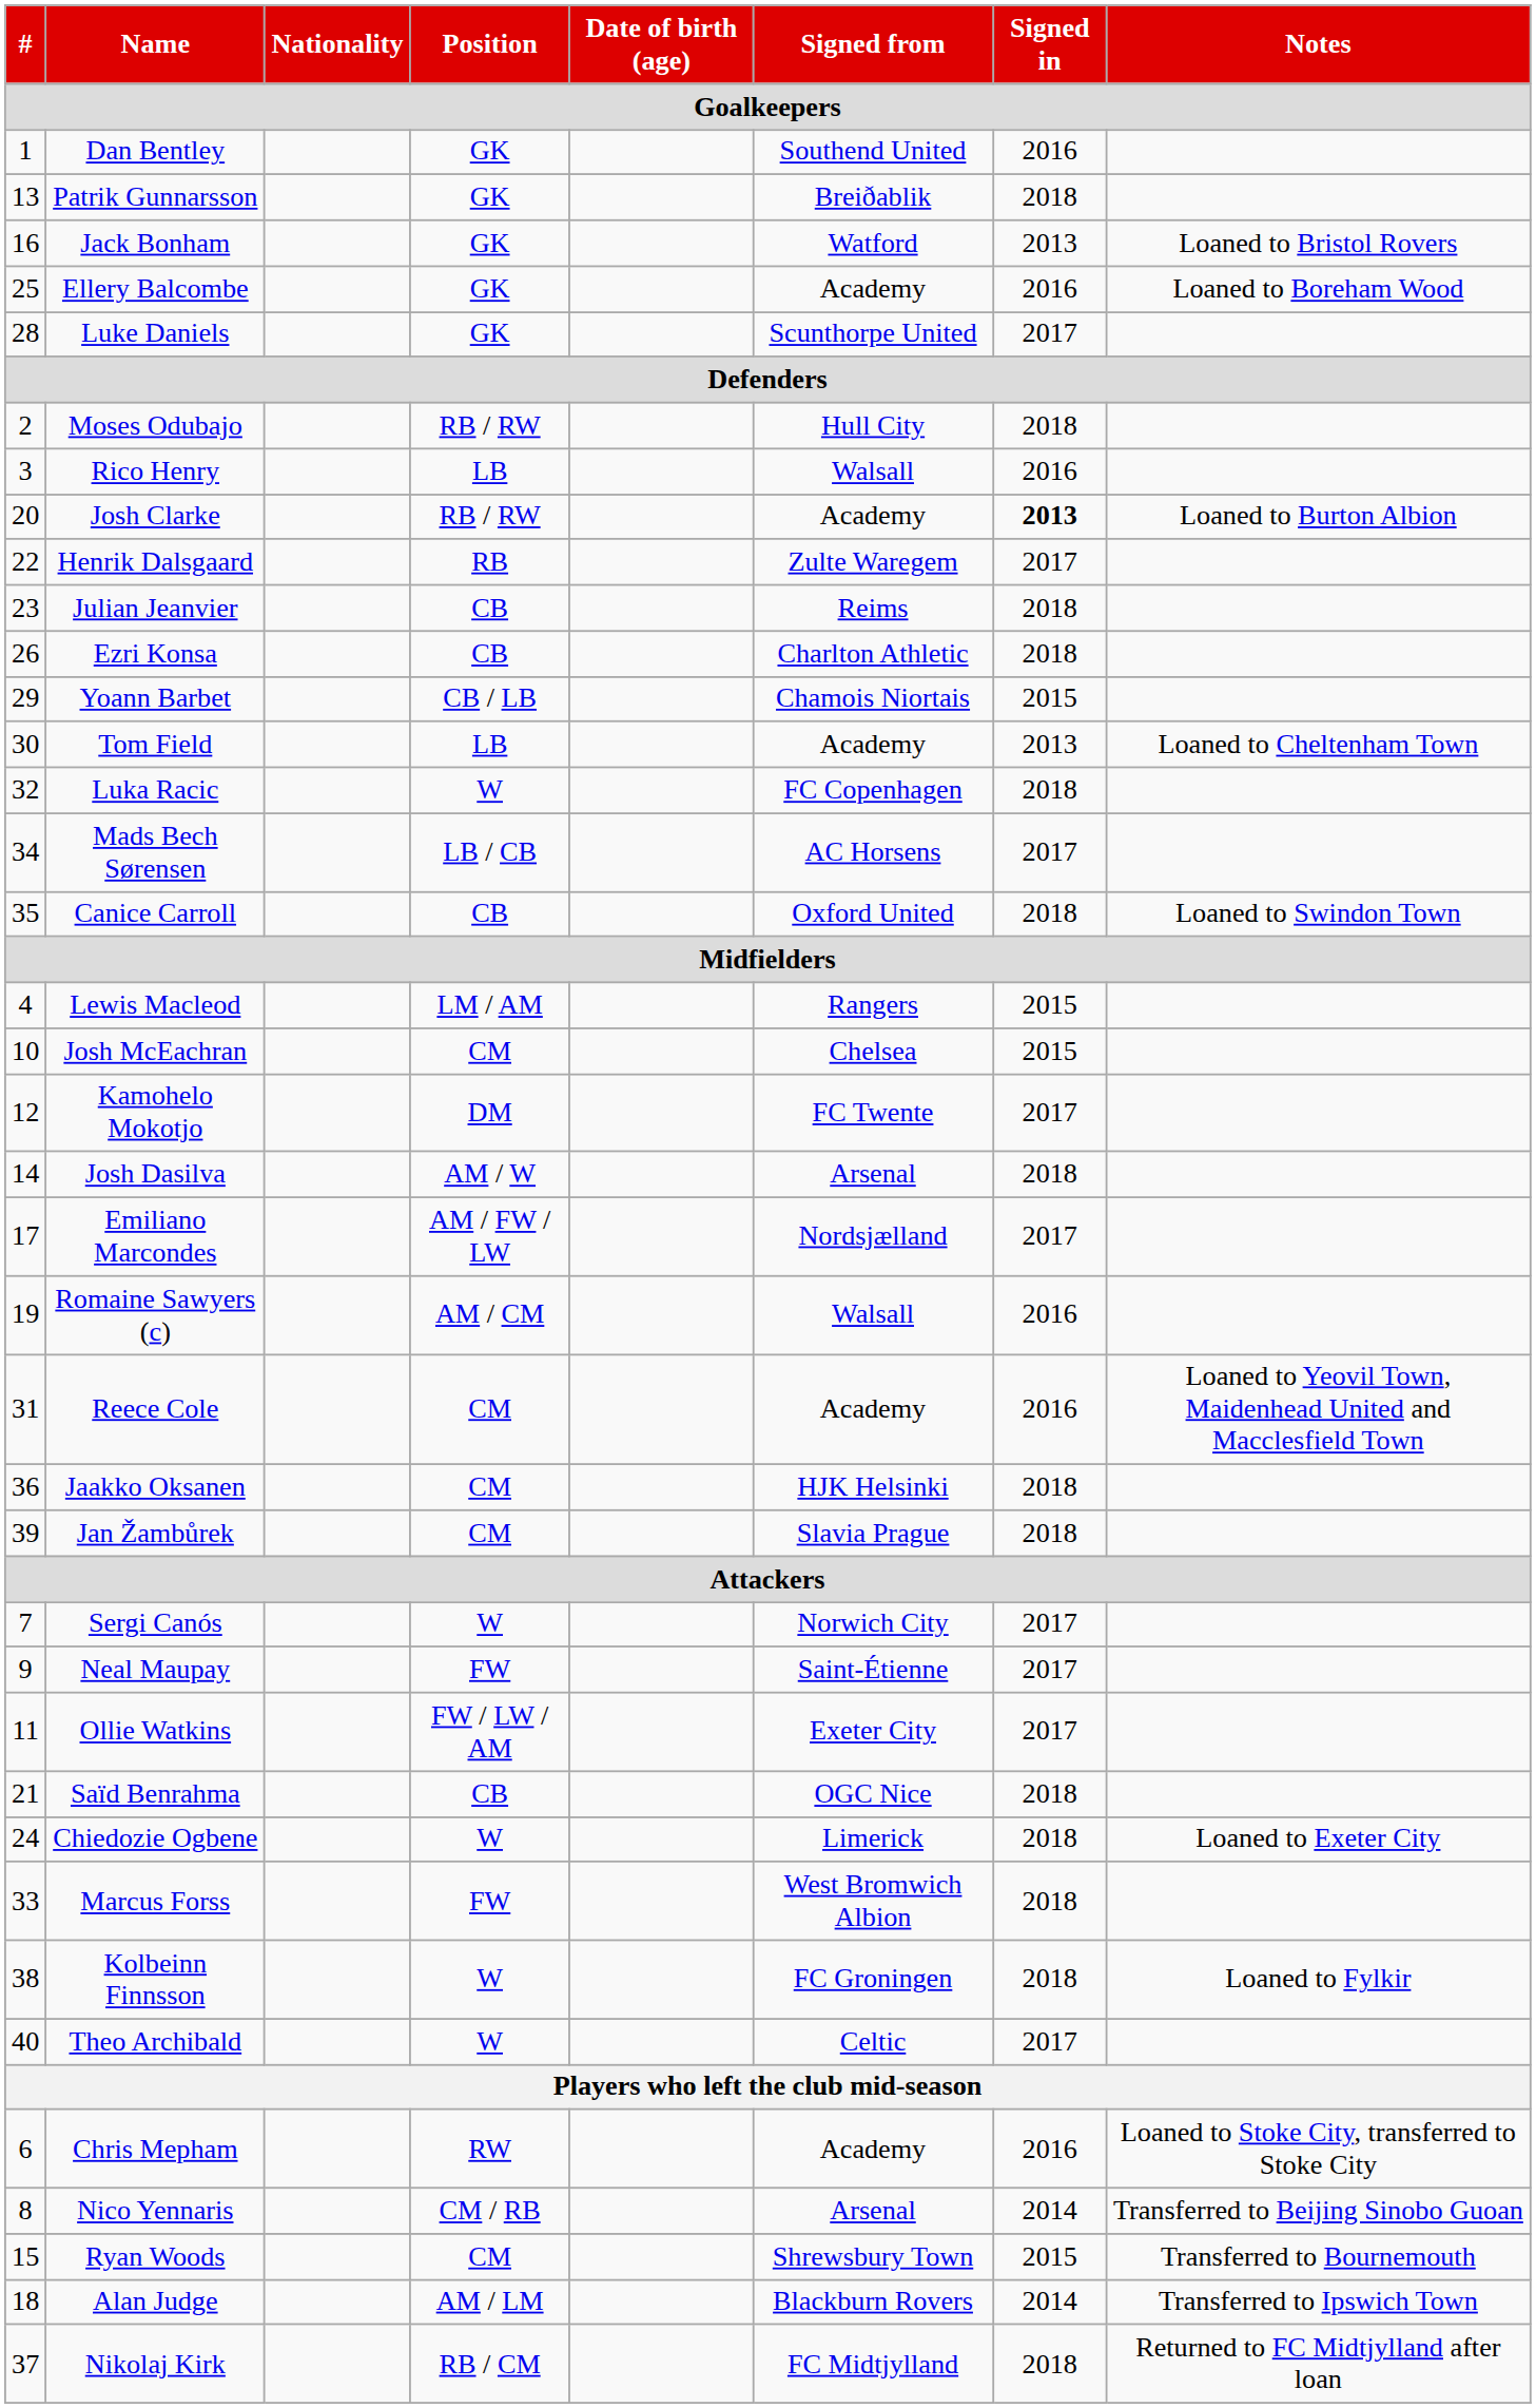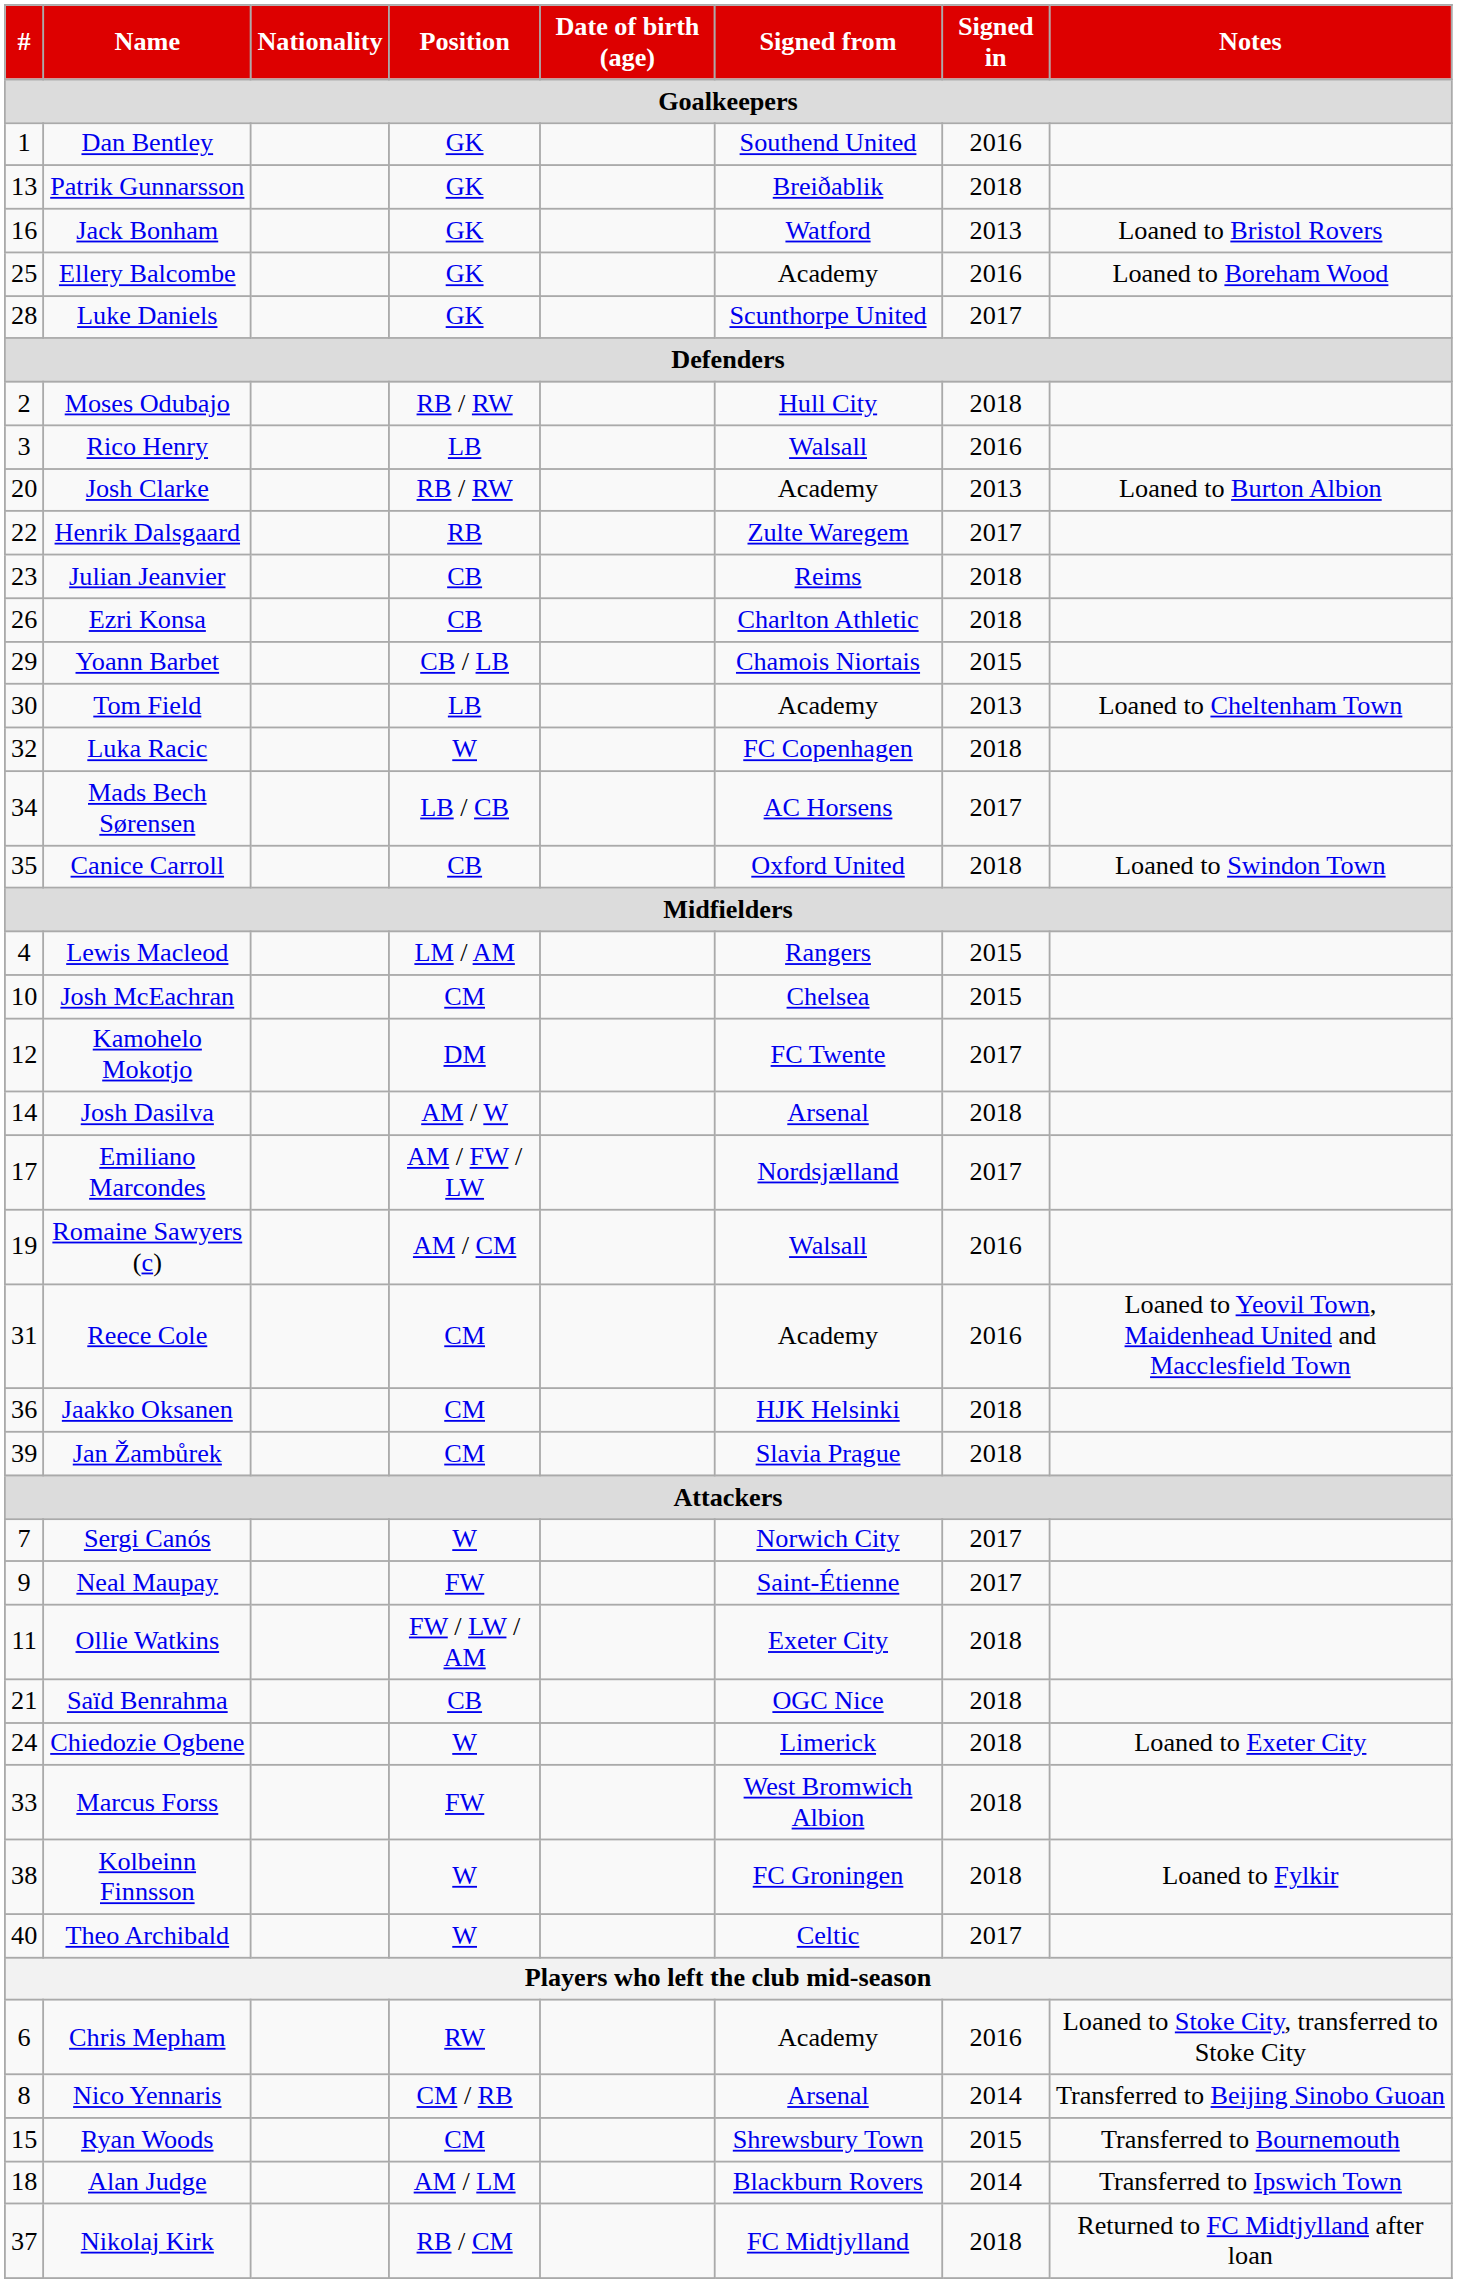Josh Clarke | Signed in: bold -> normal
Ollie Watkins | Signed in: 2017 -> 2018
